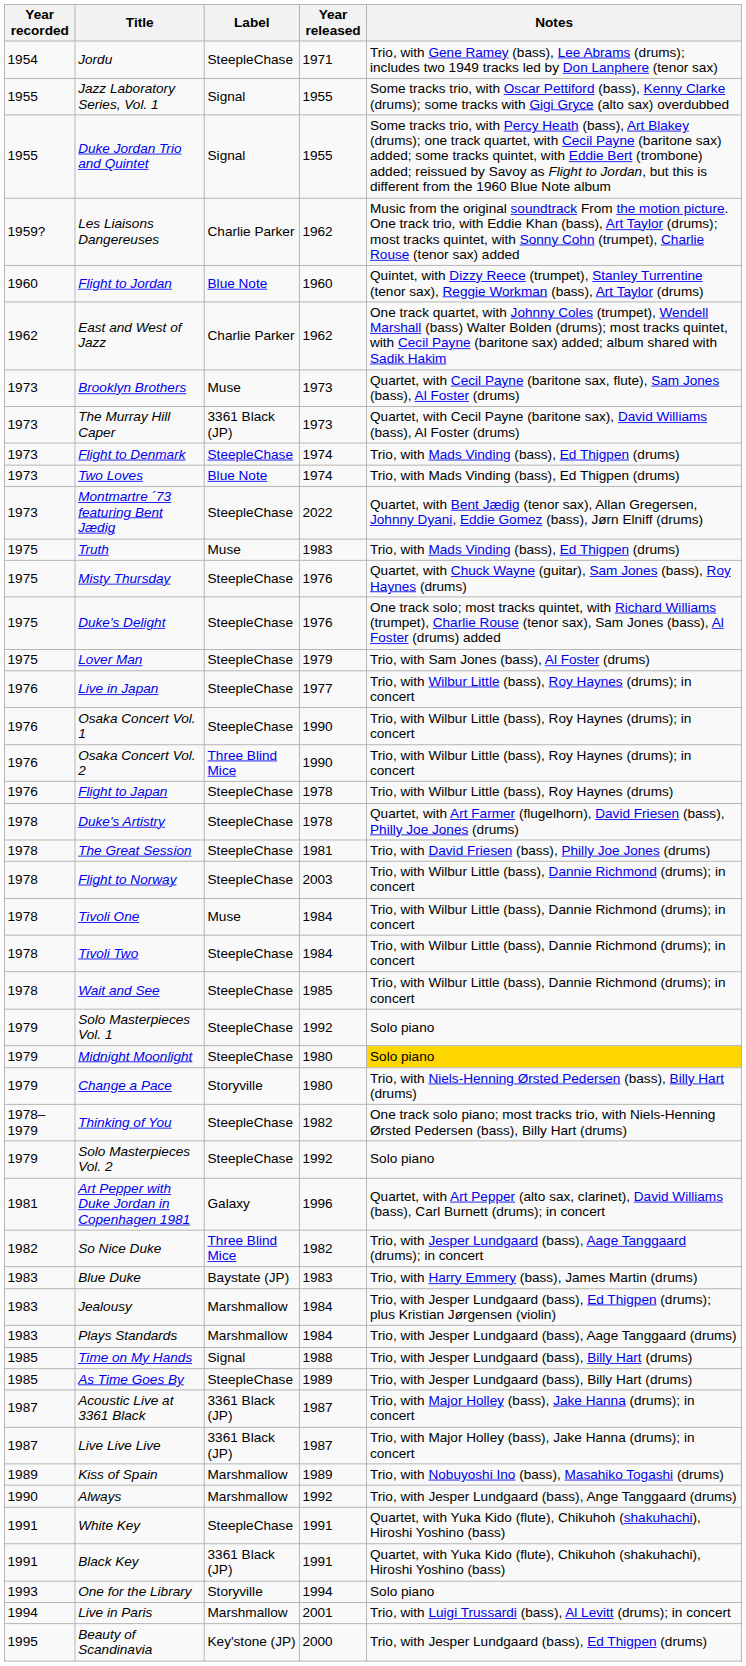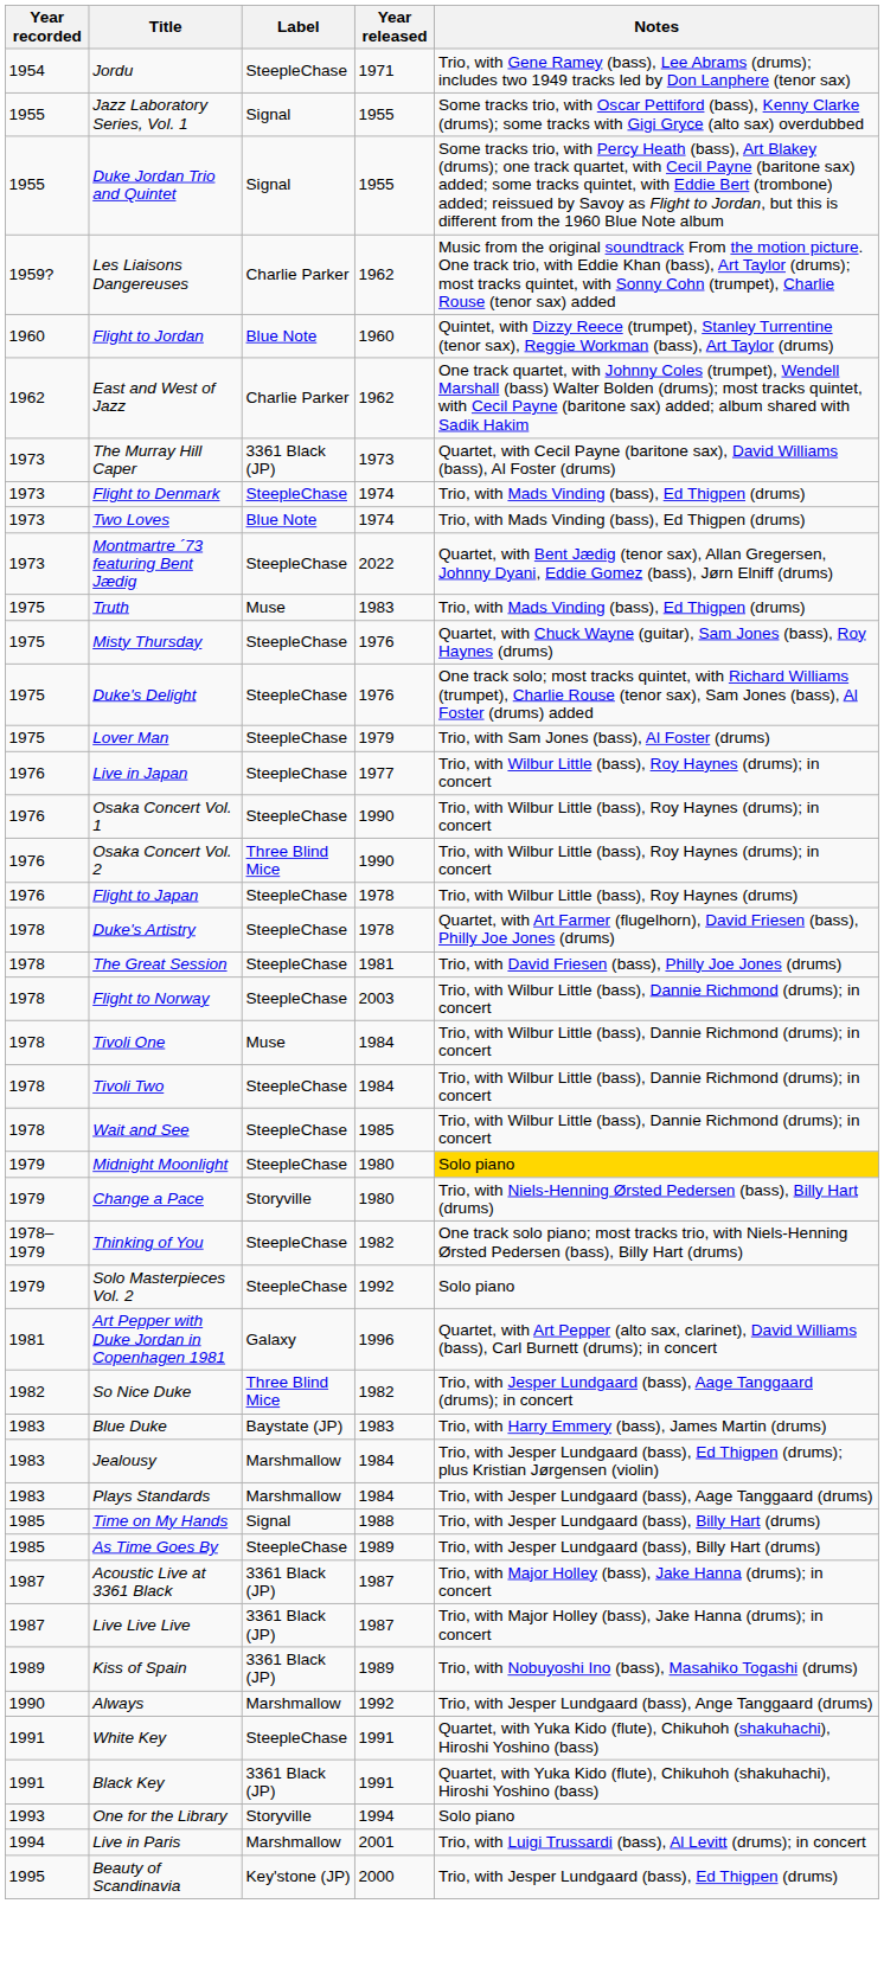- row: 1973 | Brooklyn Brothers | Muse | 1973 | Quartet, with Cecil Payne (baritone sax, flute), Sam Jones (bass), Al Foster (drums)
- row: 1979 | Solo Masterpieces Vol. 1 | SteepleChase | 1992 | Solo piano
Kiss of Spain | Label: Marshmallow -> 3361 Black (JP)
